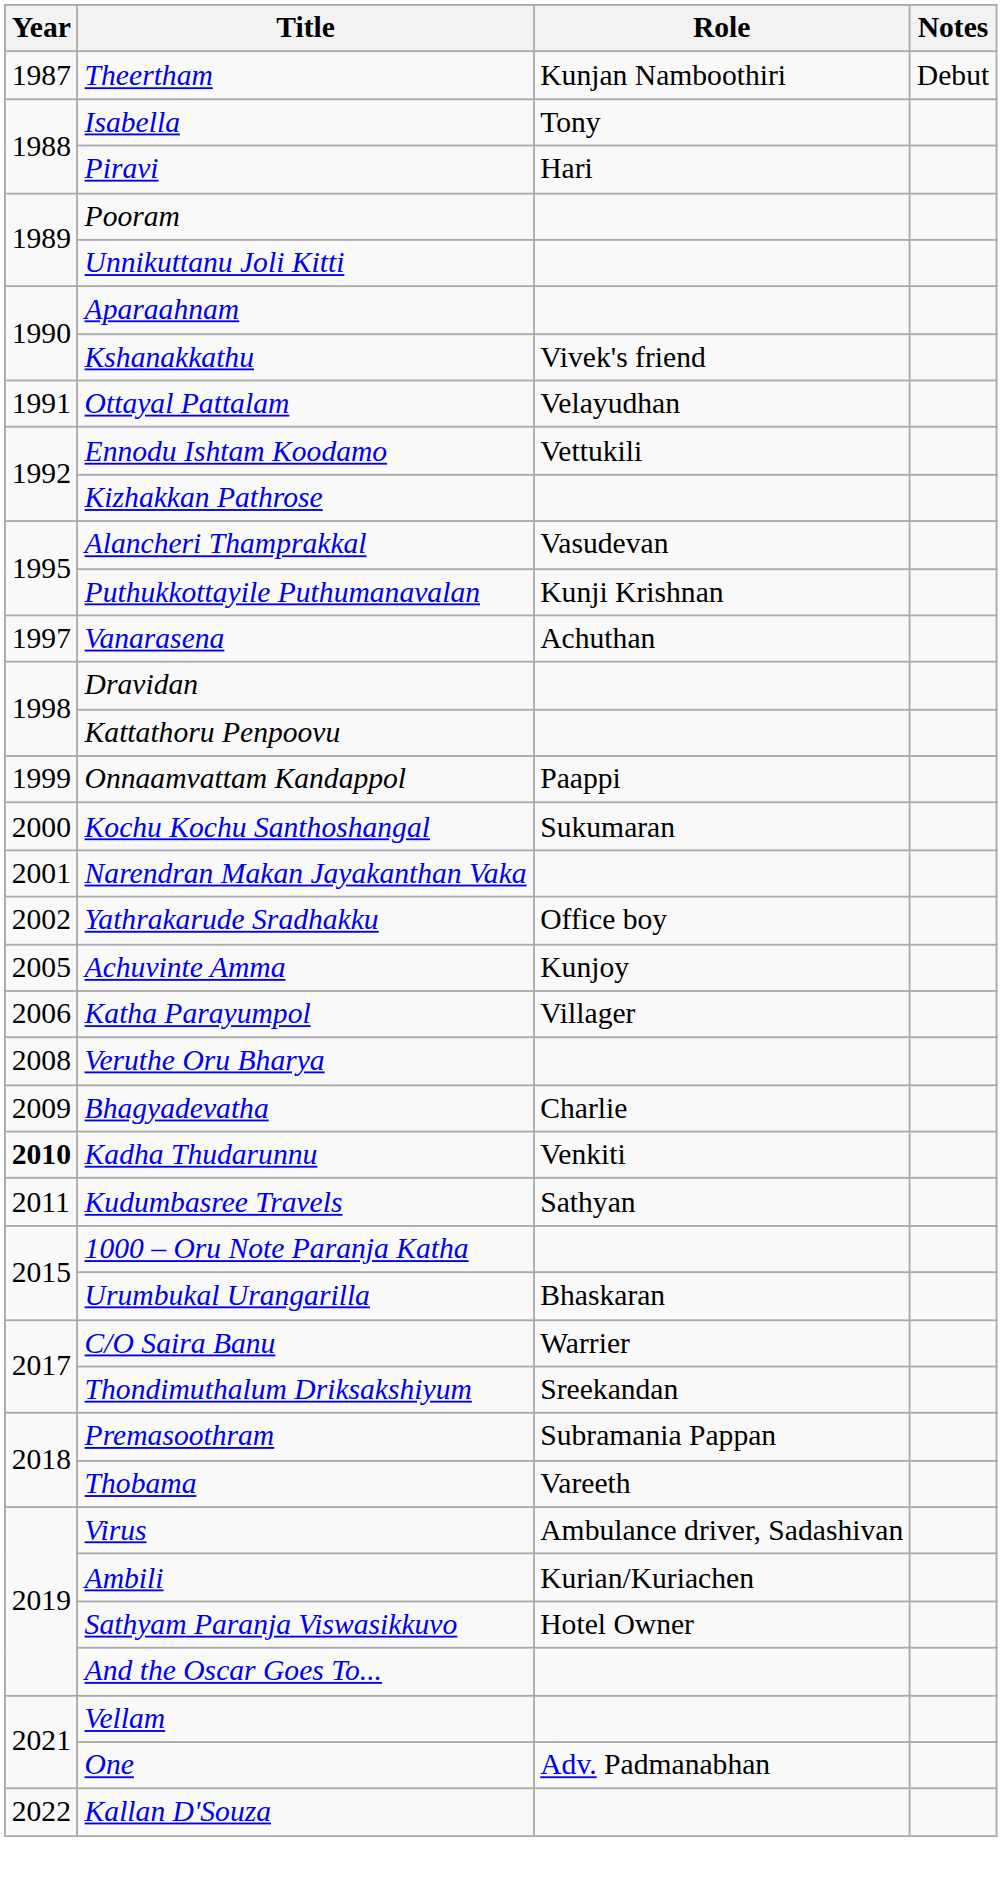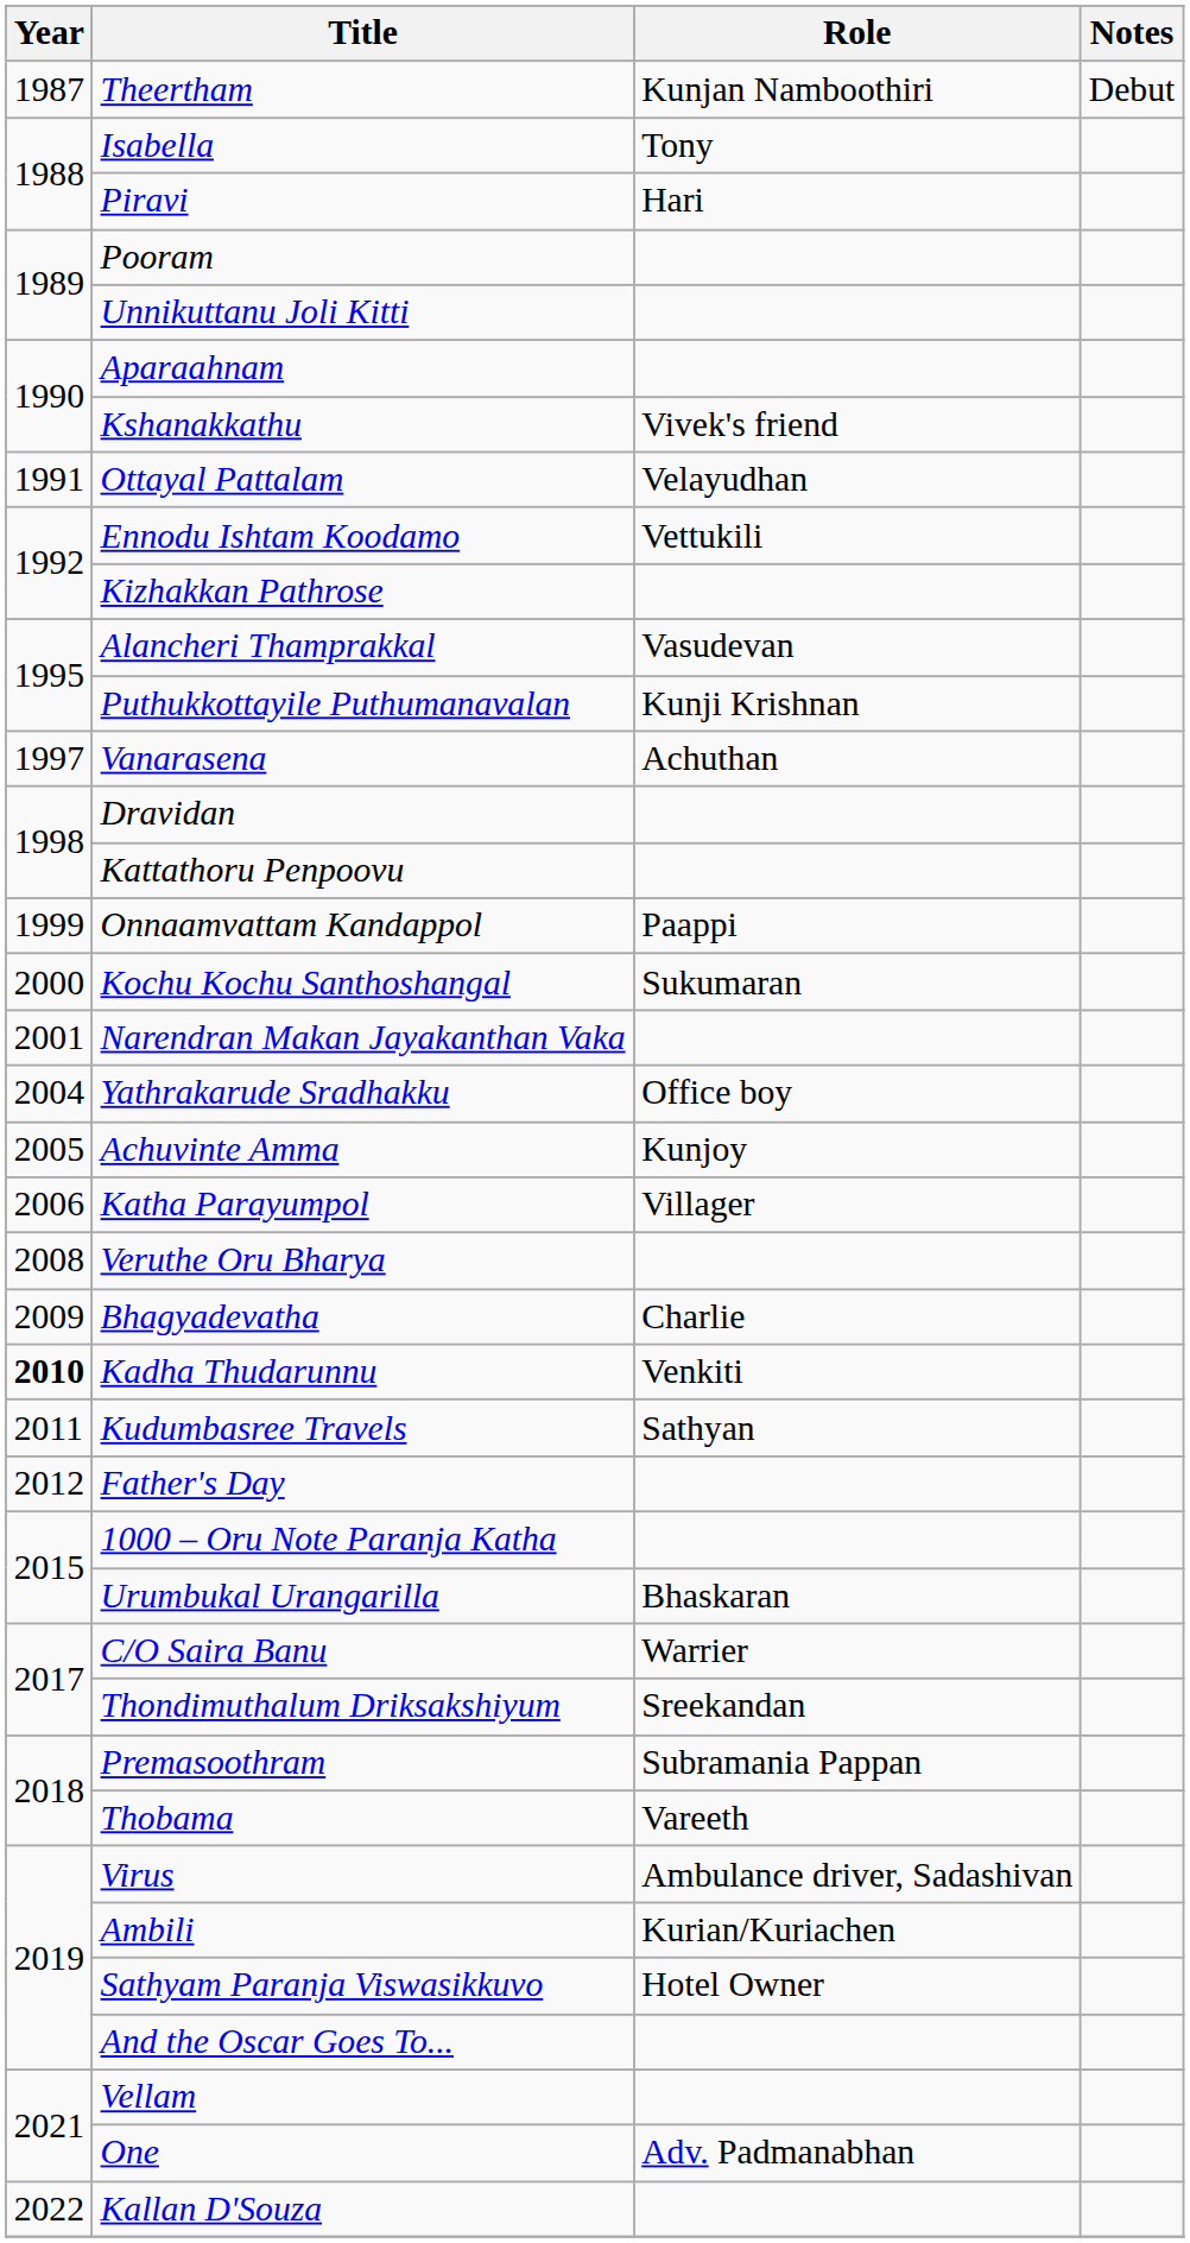Yathrakarude Sradhakku | Year: 2002 -> 2004
+ row: 2012 | Father's Day
